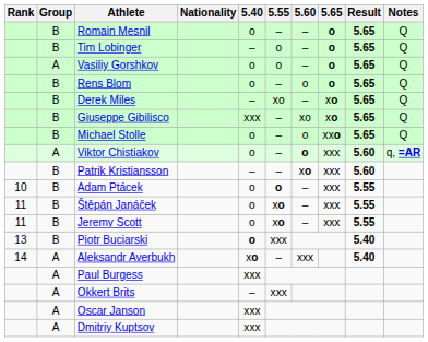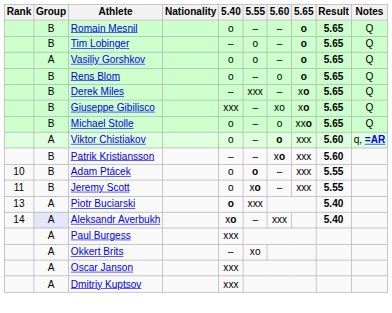Derek Miles | 5.55: xo -> xxx
- row: 11 | B | Štěpán Janáček | o | xo | – | xxx | 5.55
Piotr Buciarski | Group: B -> A
Aleksandr Averbukh | Group: no background -> lavender background
Okkert Brits | 5.55: xxx -> xo
